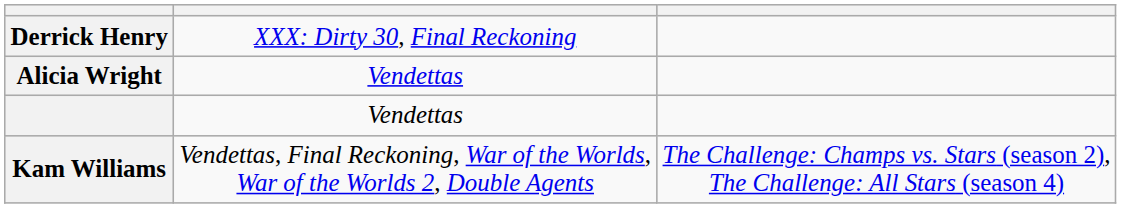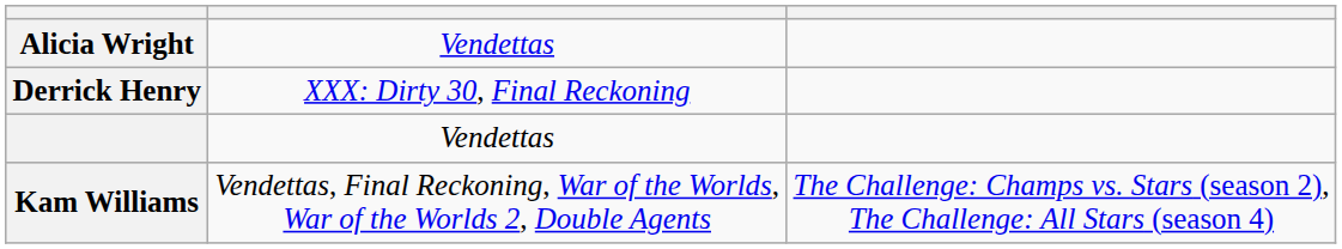rows swapped: Alicia Wright <-> Derrick Henry
